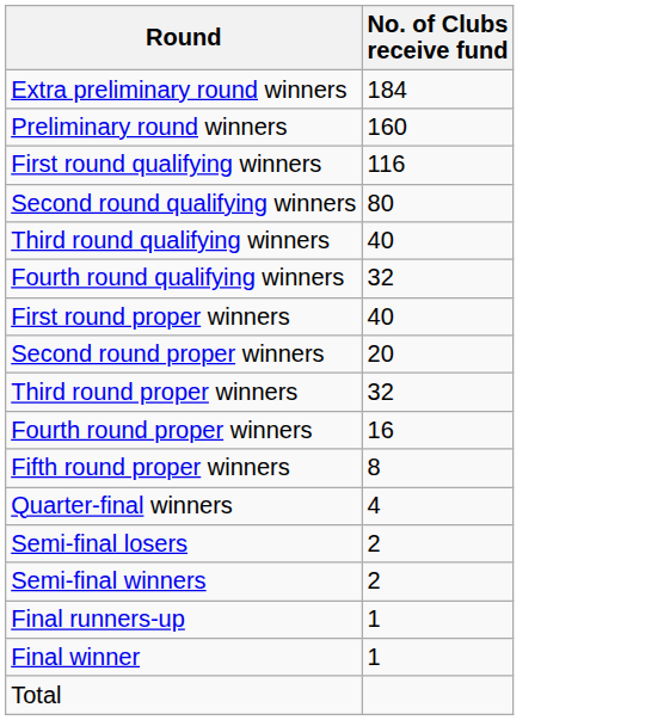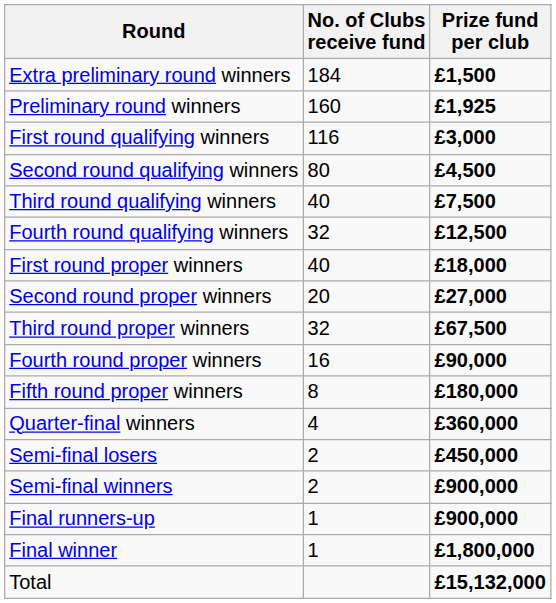+ column: Prize fund per club | £1,500 | £1,925 | £3,000 | £4,500 | £7,500 | £12,500 | £18,000 | £27,000 | £67,500 | £90,000 | £180,000 | £360,000 | £450,000 | £900,000 | £900,000 | £1,800,000 | £15,132,000
